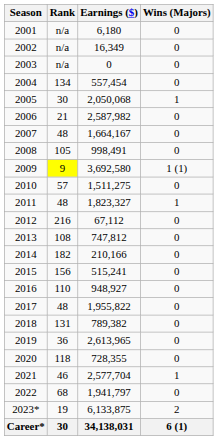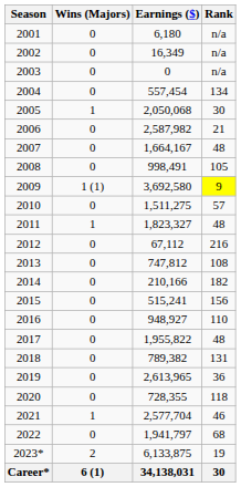columns swapped: Wins (Majors) <-> Rank
